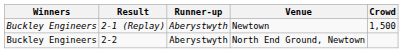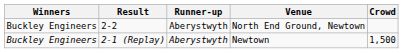rows swapped: 2-2 <-> 2-1 (Replay)
